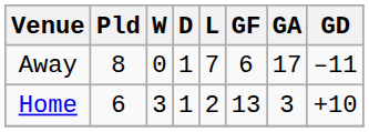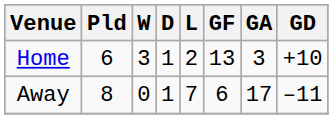rows swapped: Home <-> Away
